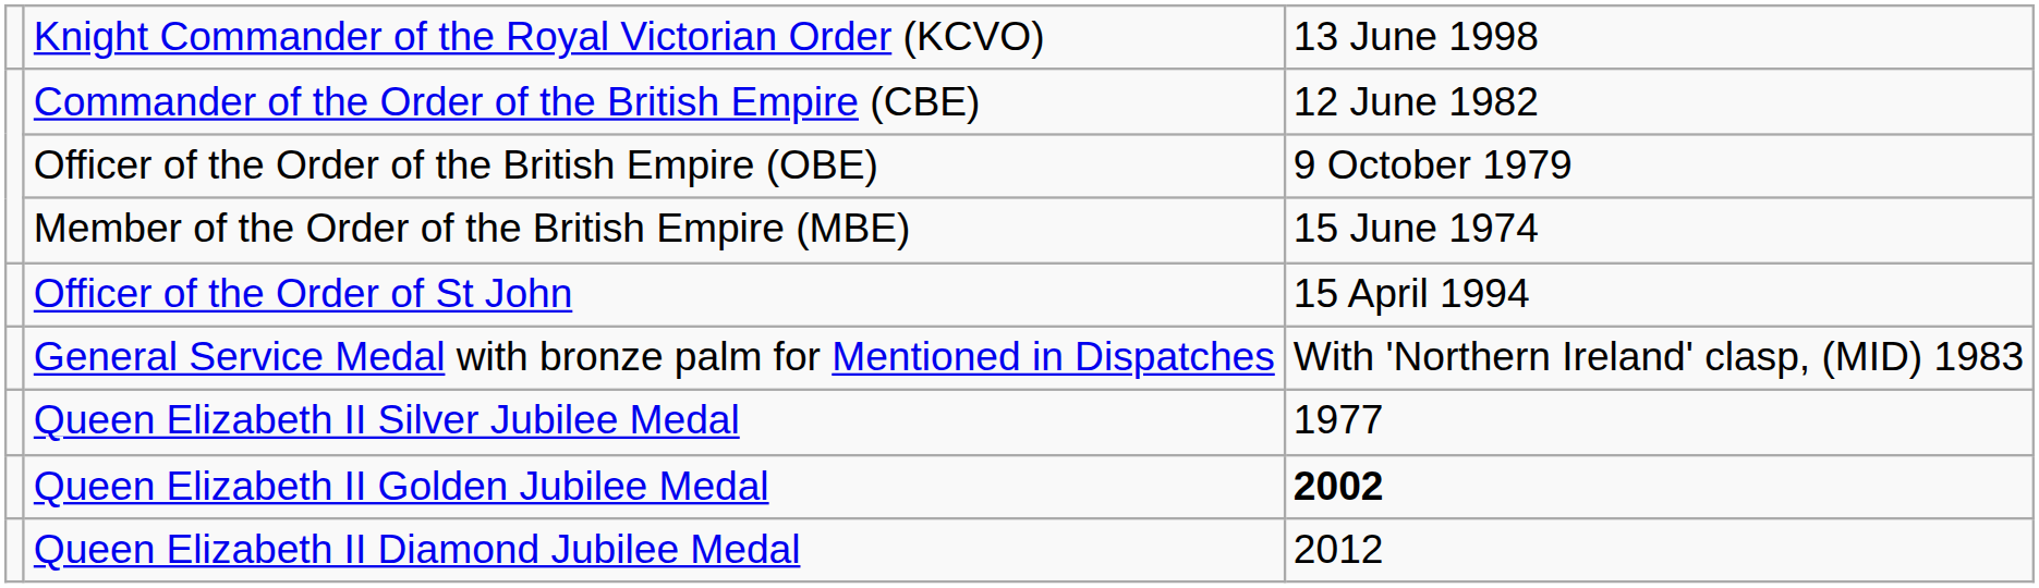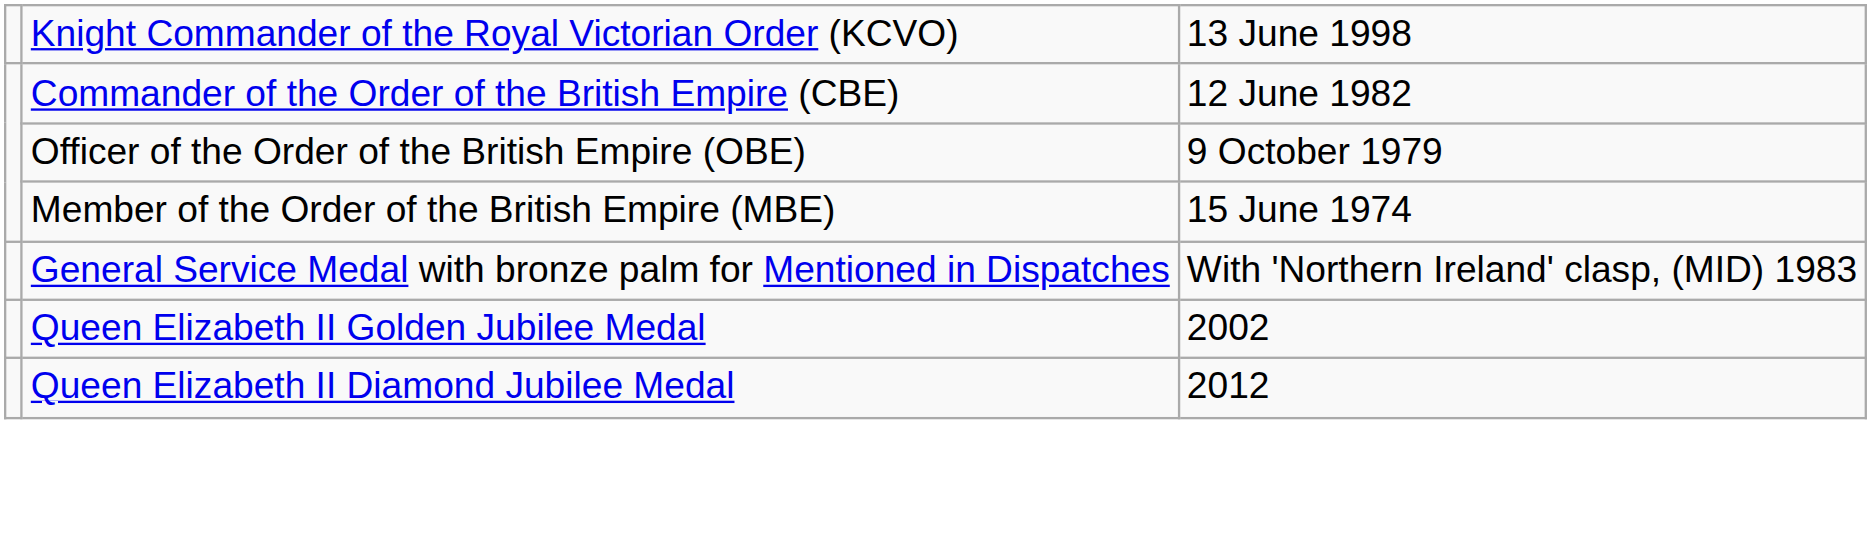- row: Officer of the Order of St John | 15 April 1994
- row: Queen Elizabeth II Silver Jubilee Medal | 1977
Queen Elizabeth II Golden Jubilee Medal | column 3: bold -> normal
